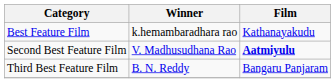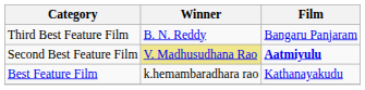rows swapped: Best Feature Film <-> Third Best Feature Film
Second Best Feature Film | Winner: no background -> khaki background
